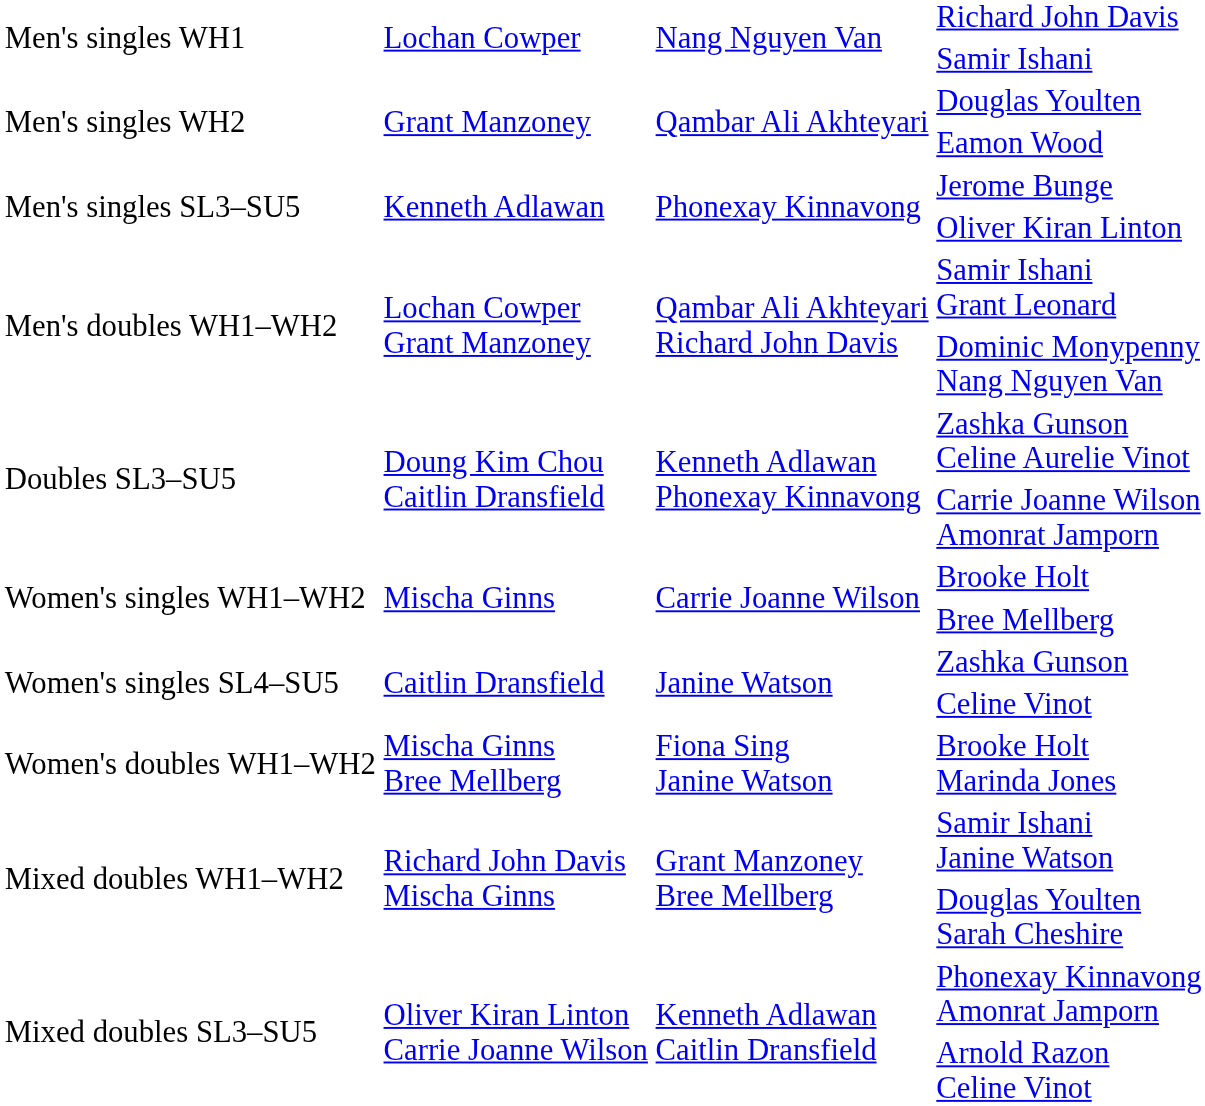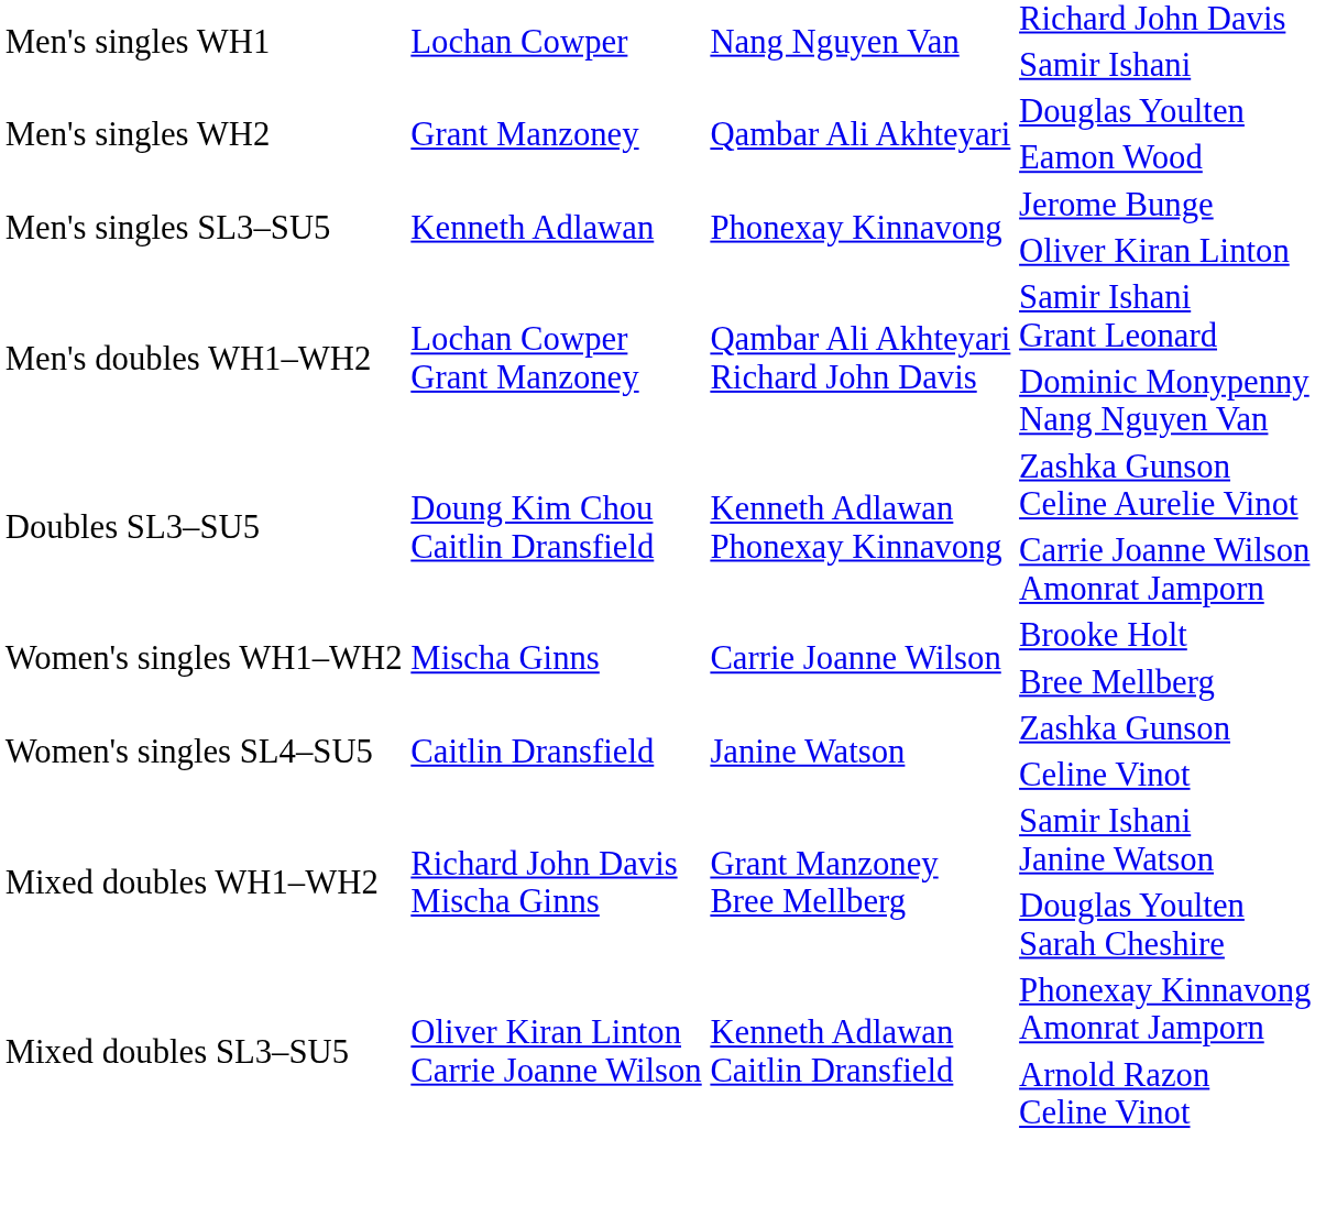- row: Women's doubles WH1–WH2 | Mischa Ginns Bree Mellberg | Fiona Sing Janine Watson | Brooke Holt Marinda Jones
